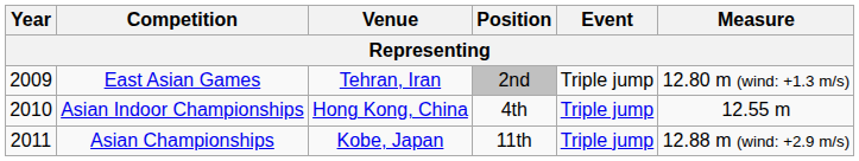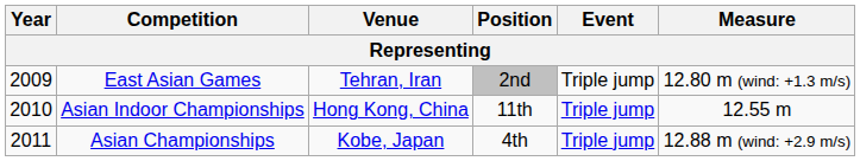Asian Indoor Championships | Position: 4th -> 11th
Asian Championships | Position: 11th -> 4th
